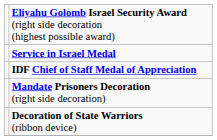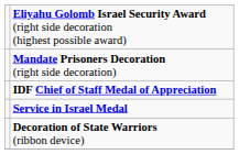rows swapped: Mandate Prisoners Decoration (right side decoration) <-> Service in Israel Medal
